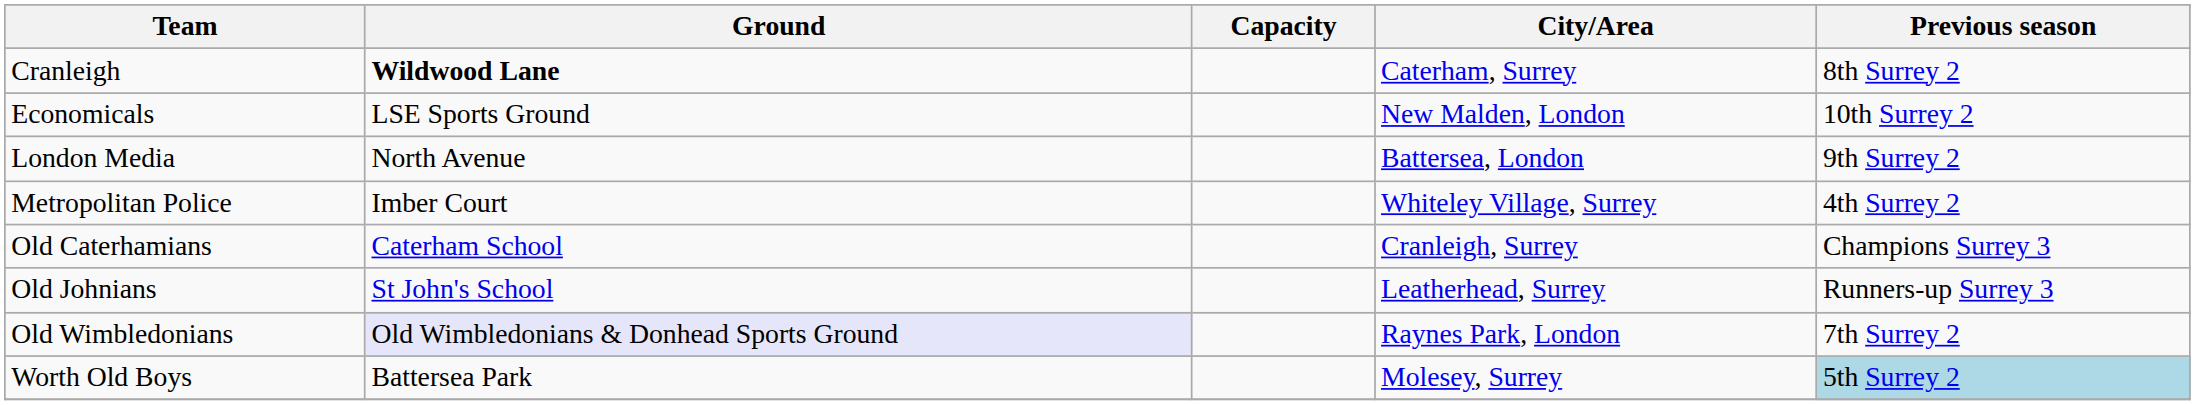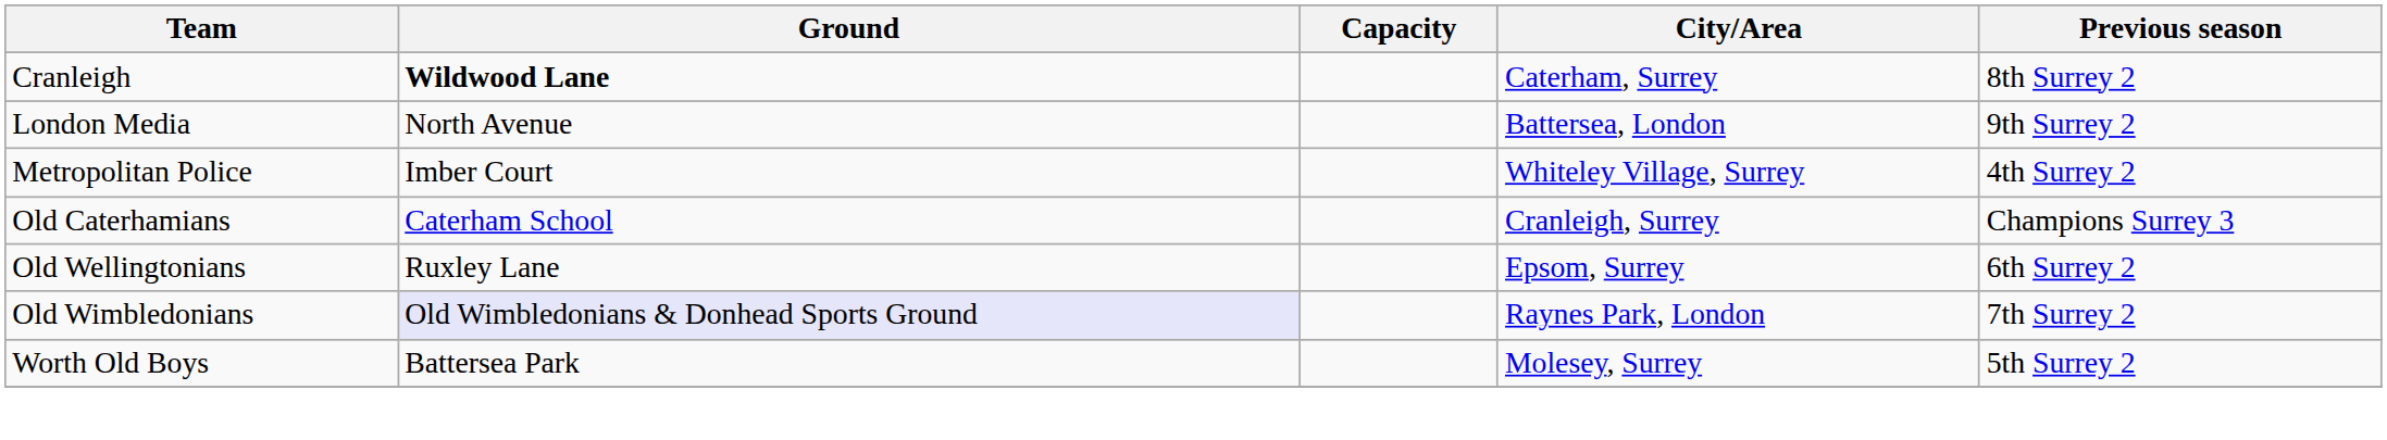- row: Economicals | LSE Sports Ground | New Malden, London | 10th Surrey 2
- row: Old Johnians | St John's School | Leatherhead, Surrey | Runners-up Surrey 3
+ row: Old Wellingtonians | Ruxley Lane | Epsom, Surrey | 6th Surrey 2
Worth Old Boys | Previous season: lightblue background -> no background
